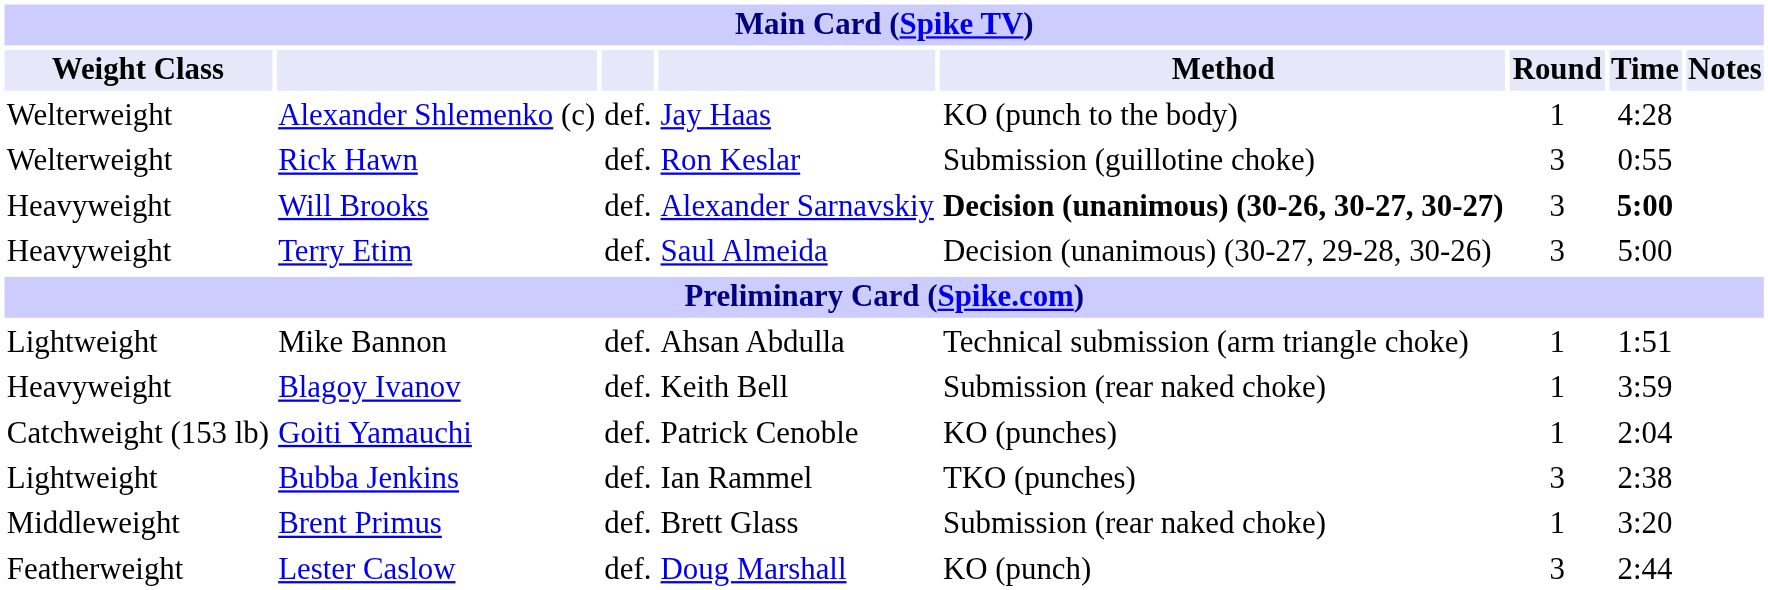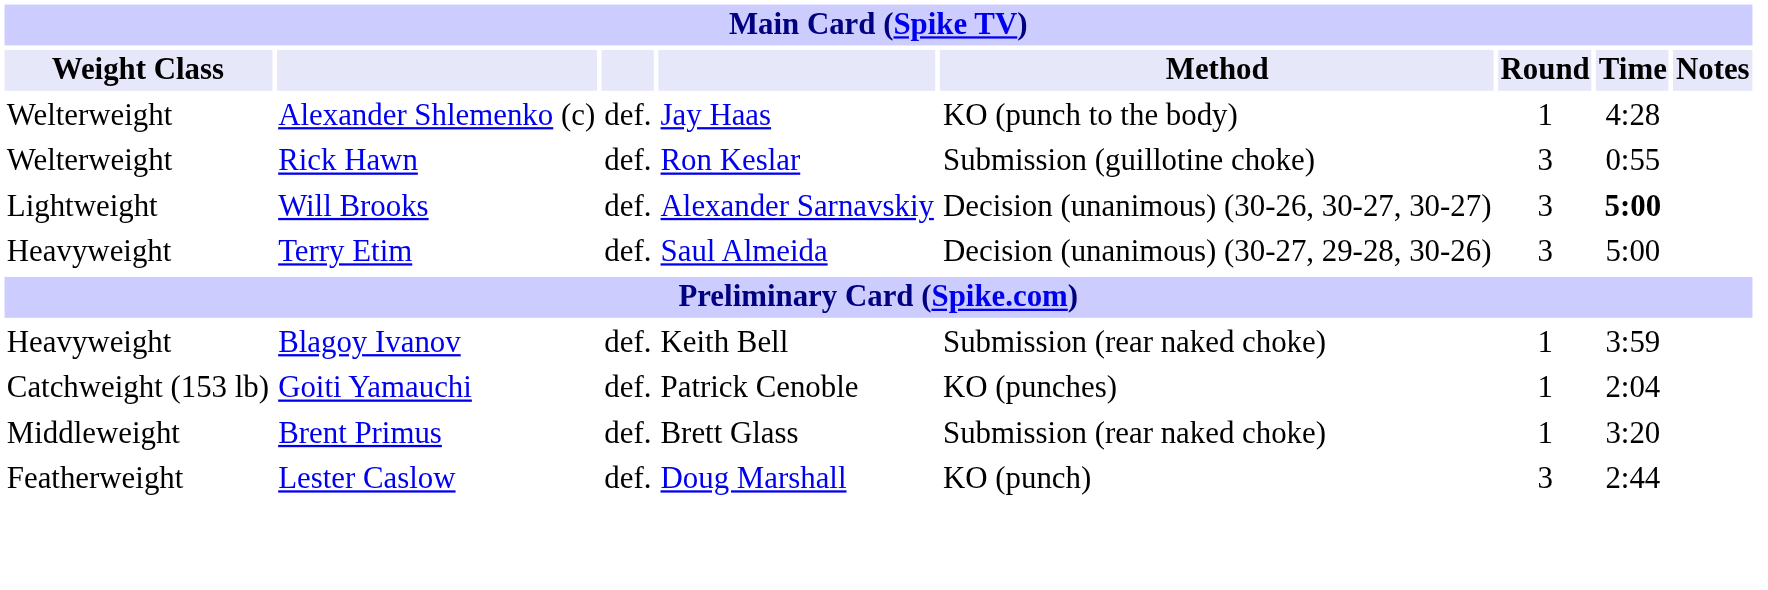Will Brooks | Weight Class: Heavyweight -> Lightweight
Will Brooks | Method: bold -> normal
- row: Lightweight | Mike Bannon | def. | Ahsan Abdulla | Technical submission (arm triangle choke) | 1 | 1:51
- row: Lightweight | Bubba Jenkins | def. | Ian Rammel | TKO (punches) | 3 | 2:38
